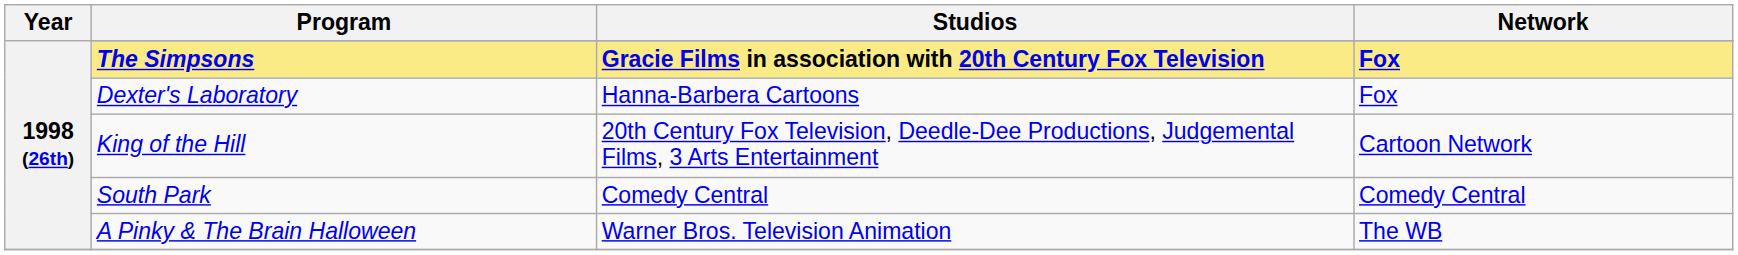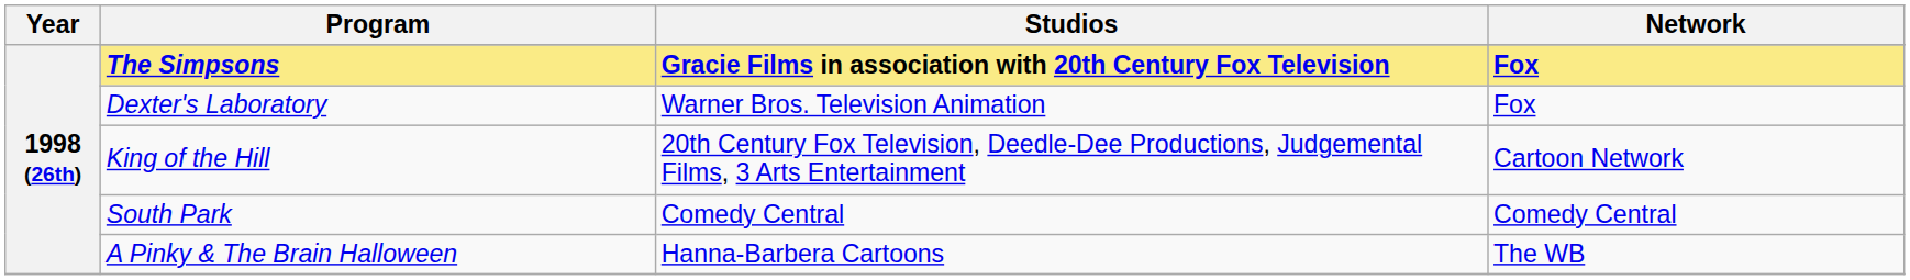Dexter's Laboratory | Studios: Hanna-Barbera Cartoons -> Warner Bros. Television Animation
A Pinky & The Brain Halloween | Studios: Warner Bros. Television Animation -> Hanna-Barbera Cartoons
